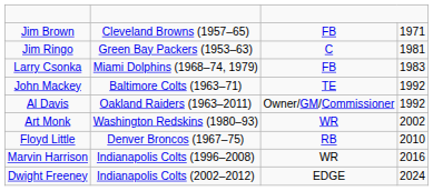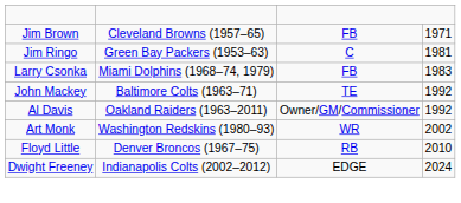- row: Marvin Harrison | Indianapolis Colts (1996–2008) | WR | 2016
